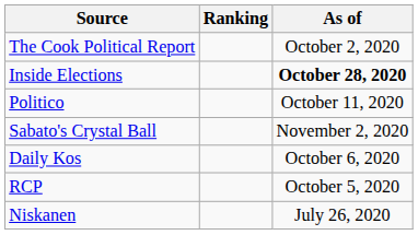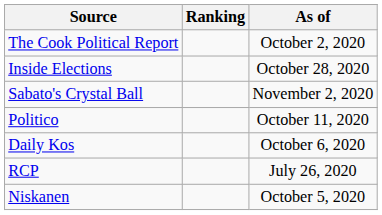Inside Elections | As of: bold -> normal
rows swapped: Sabato's Crystal Ball <-> Politico
RCP | As of: October 5, 2020 -> July 26, 2020
Niskanen | As of: July 26, 2020 -> October 5, 2020
